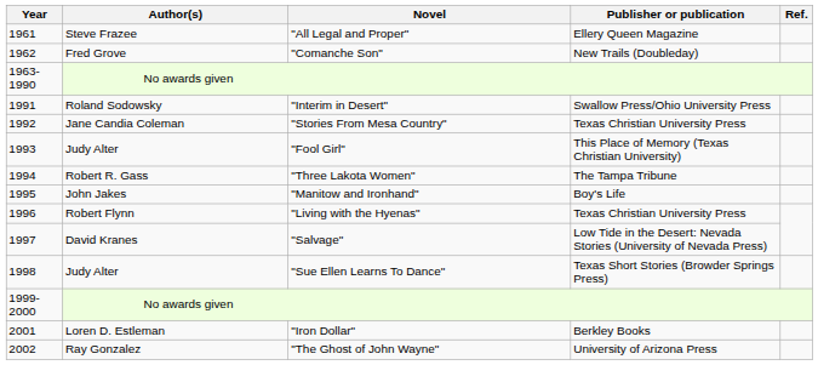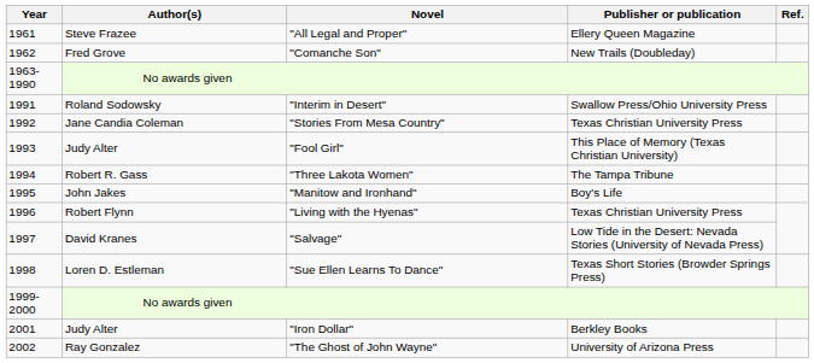"Sue Ellen Learns To Dance" | Author(s): Judy Alter -> Loren D. Estleman
"Iron Dollar" | Author(s): Loren D. Estleman -> Judy Alter
